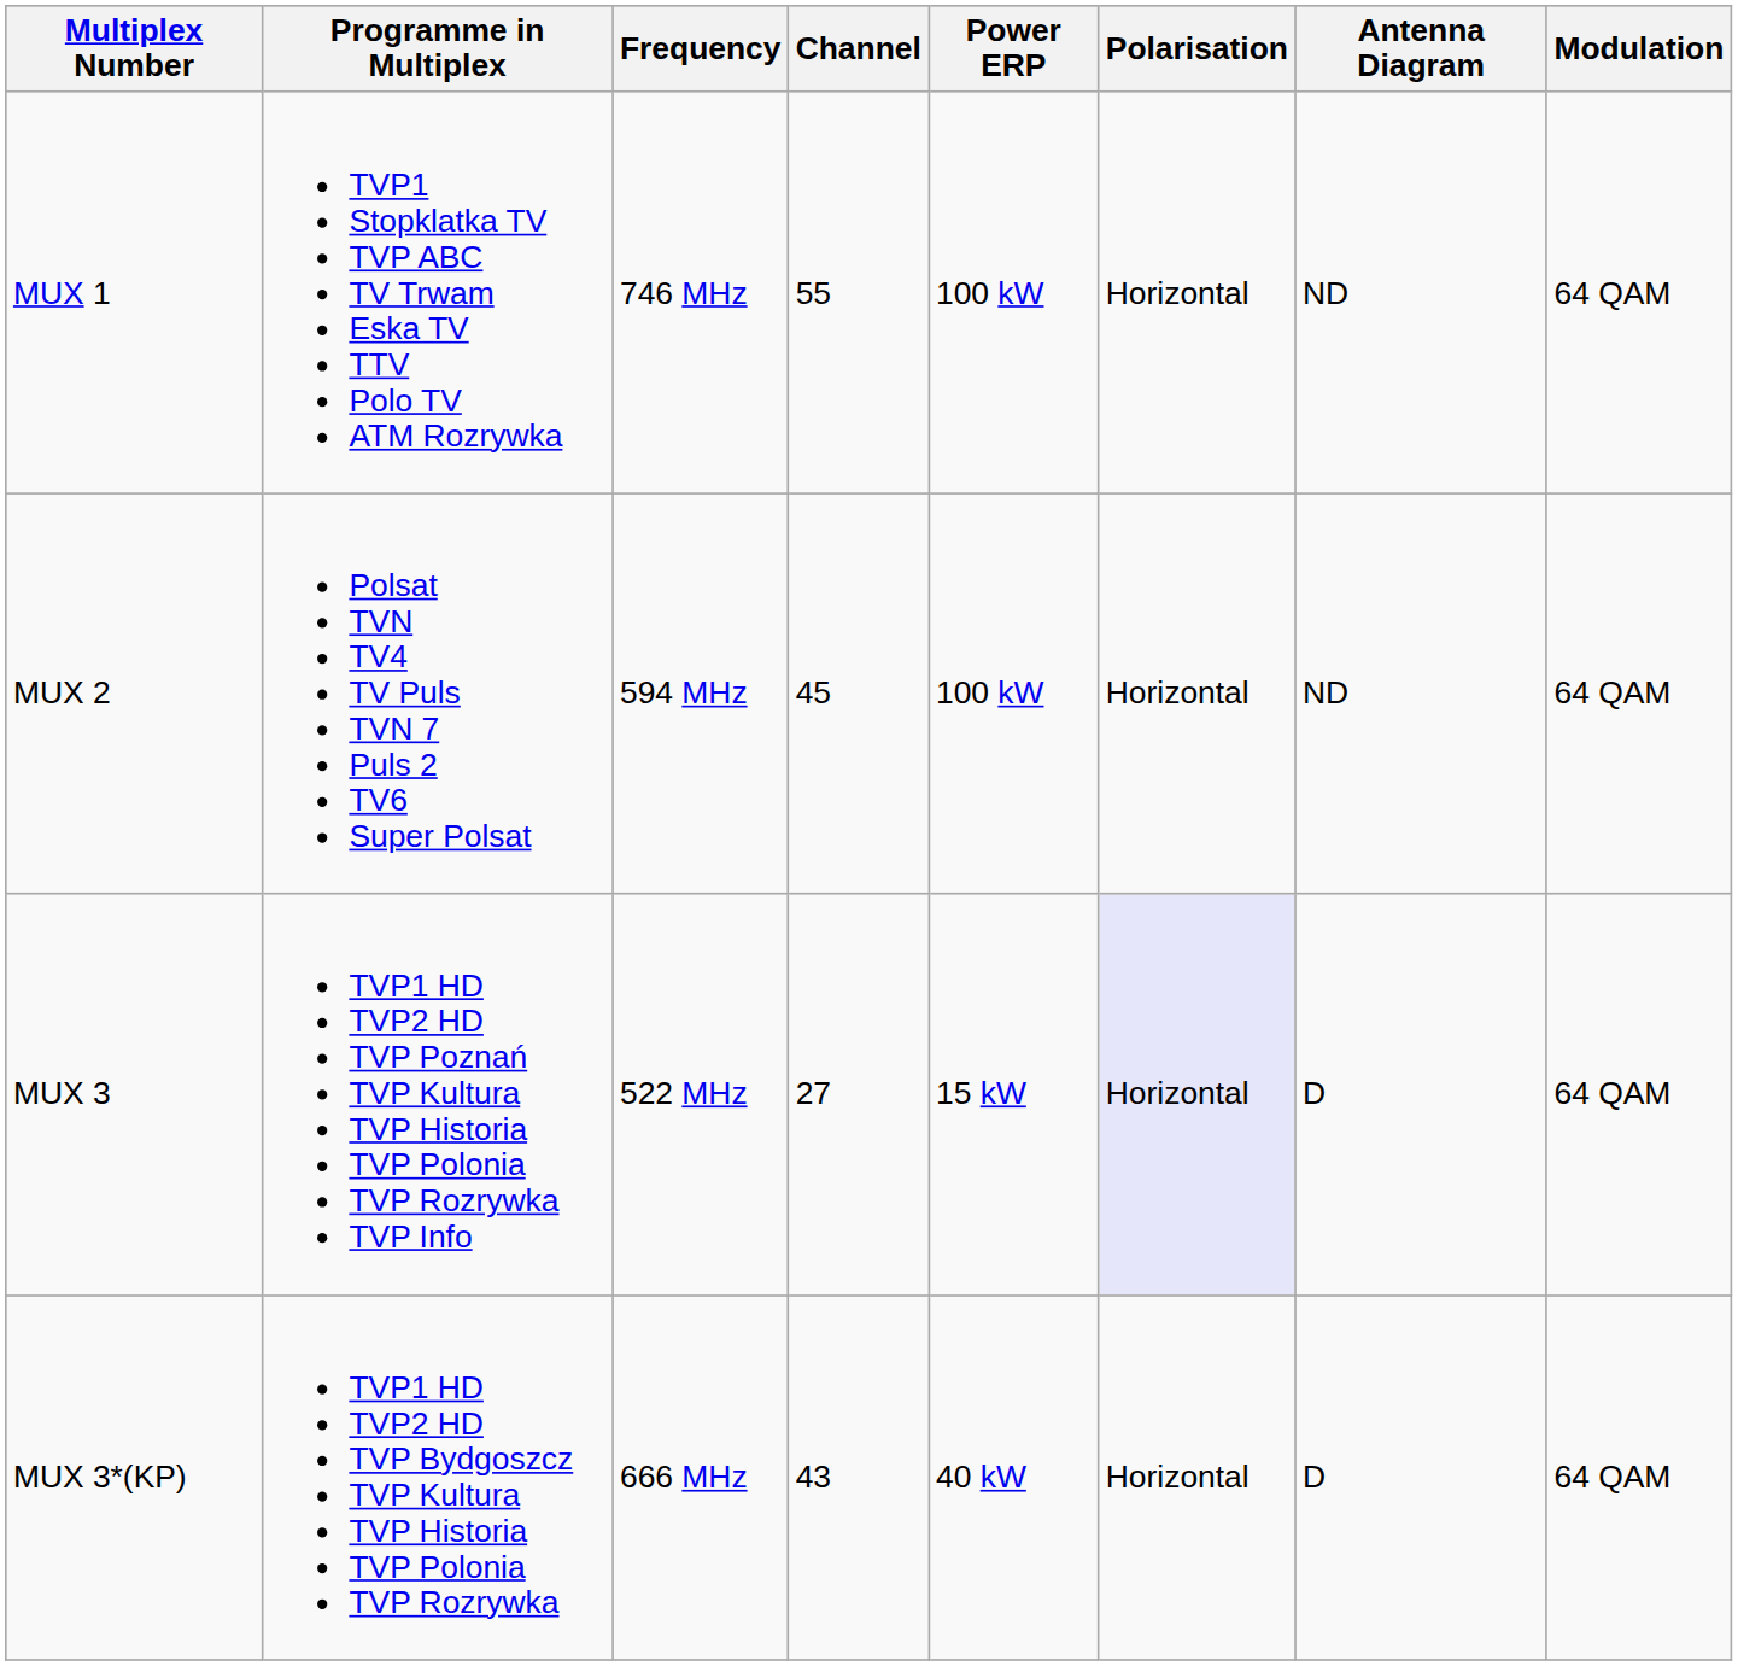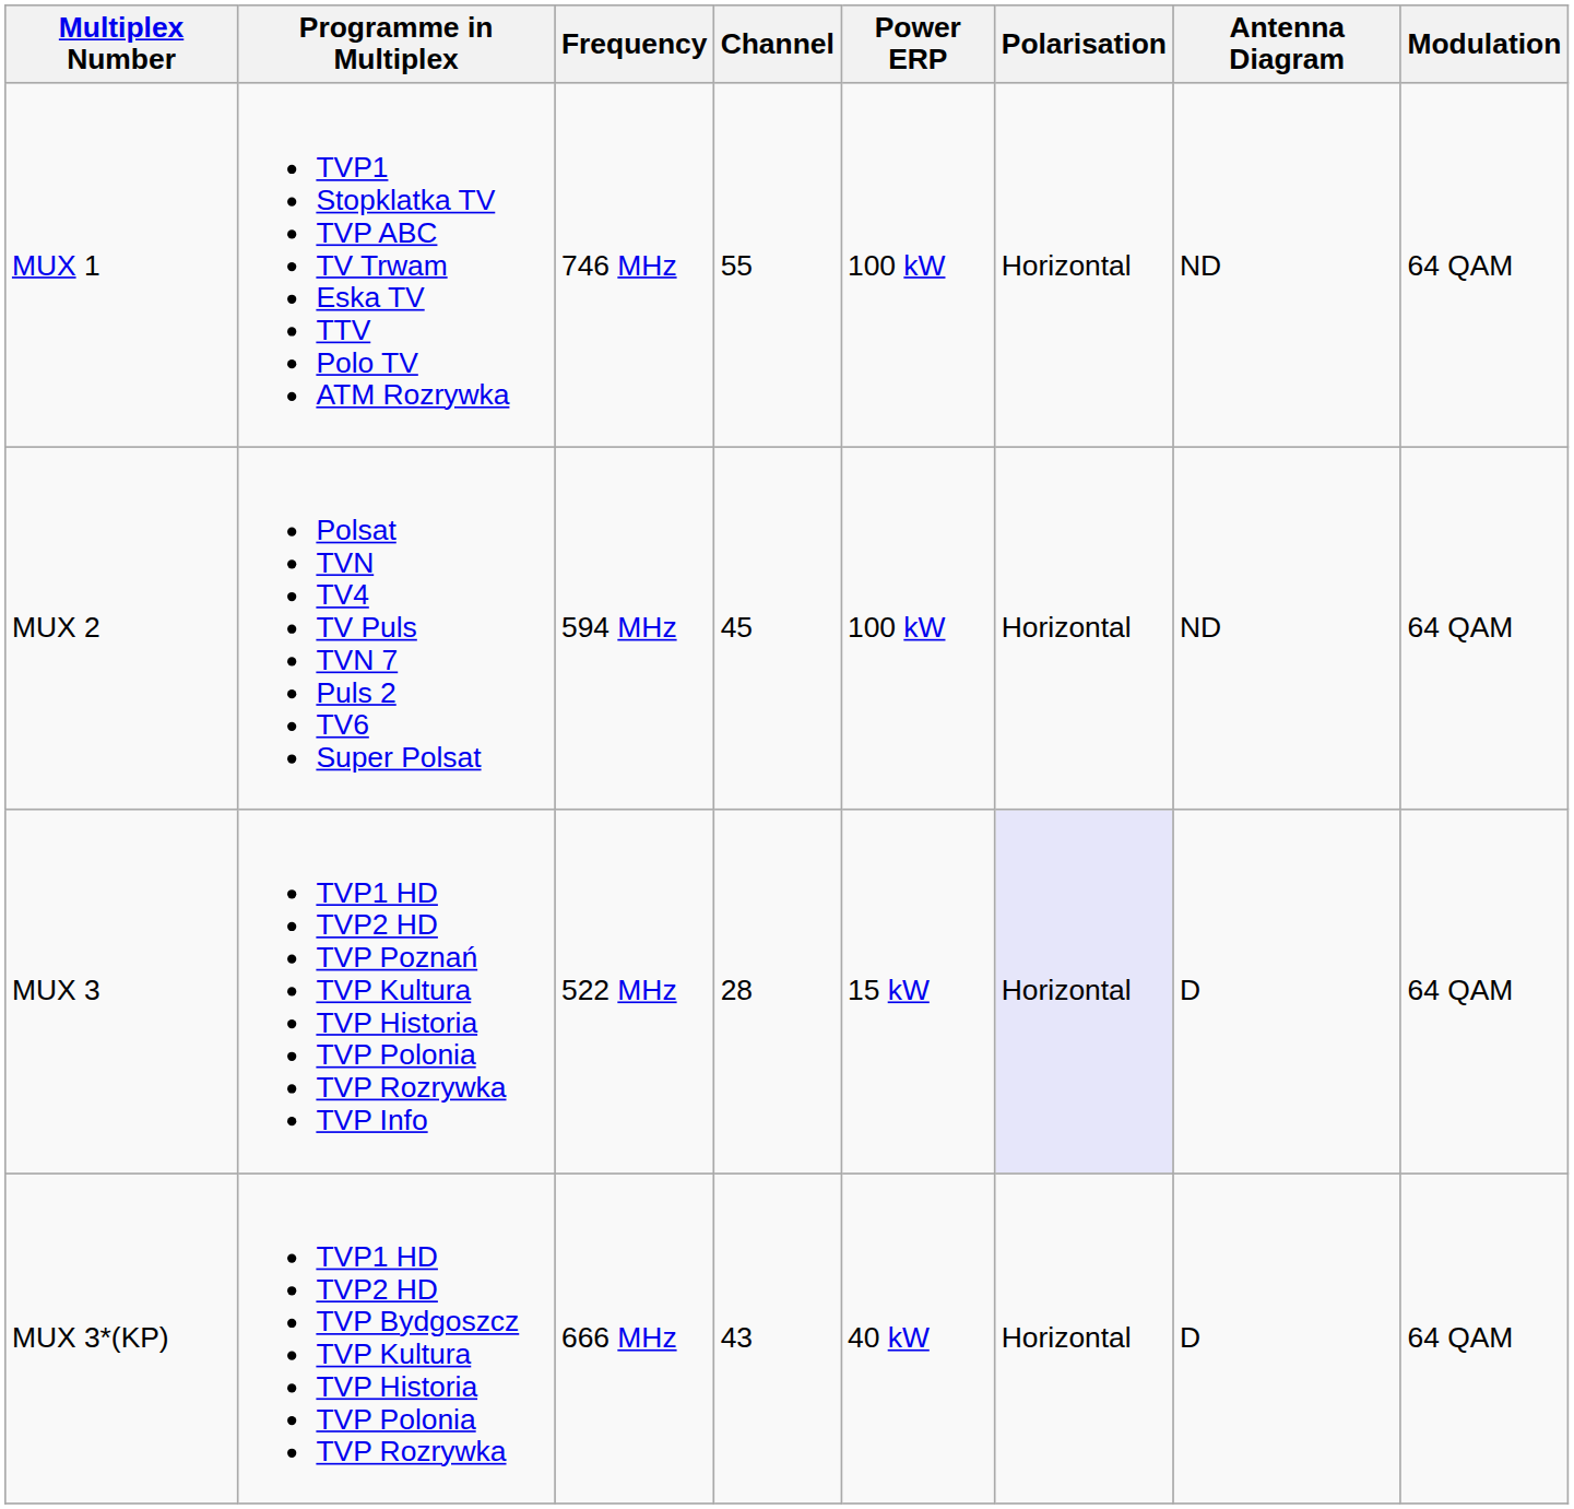MUX 3 | Channel: 27 -> 28
